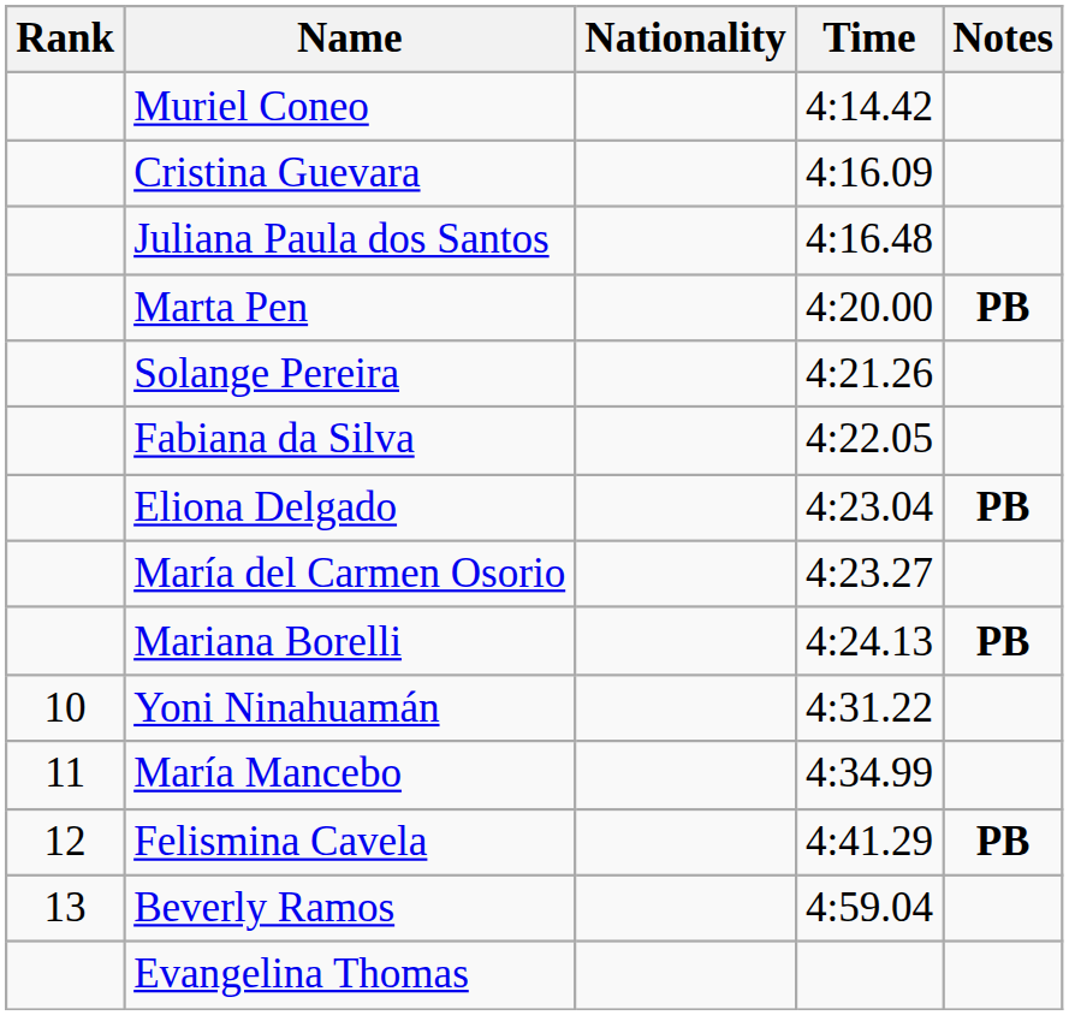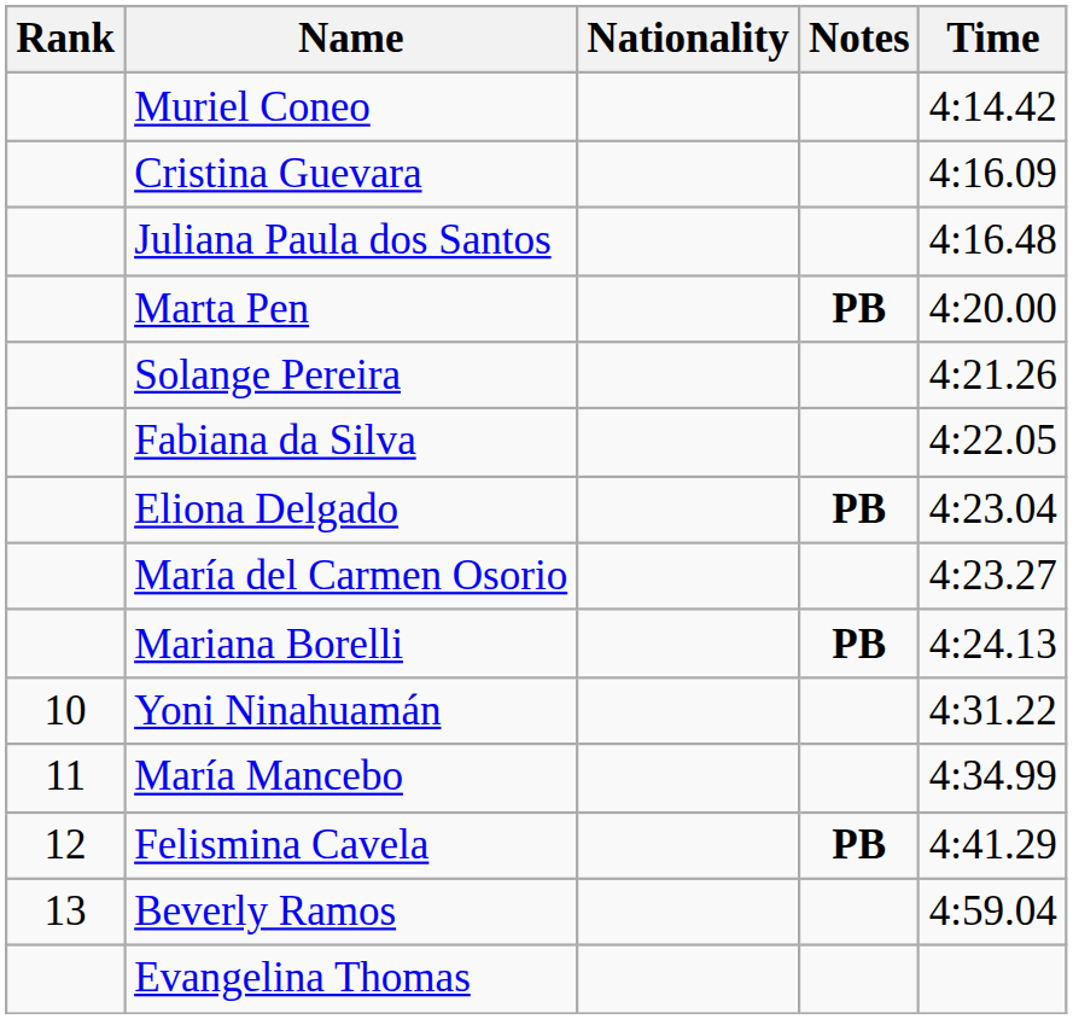columns swapped: Time <-> Notes
